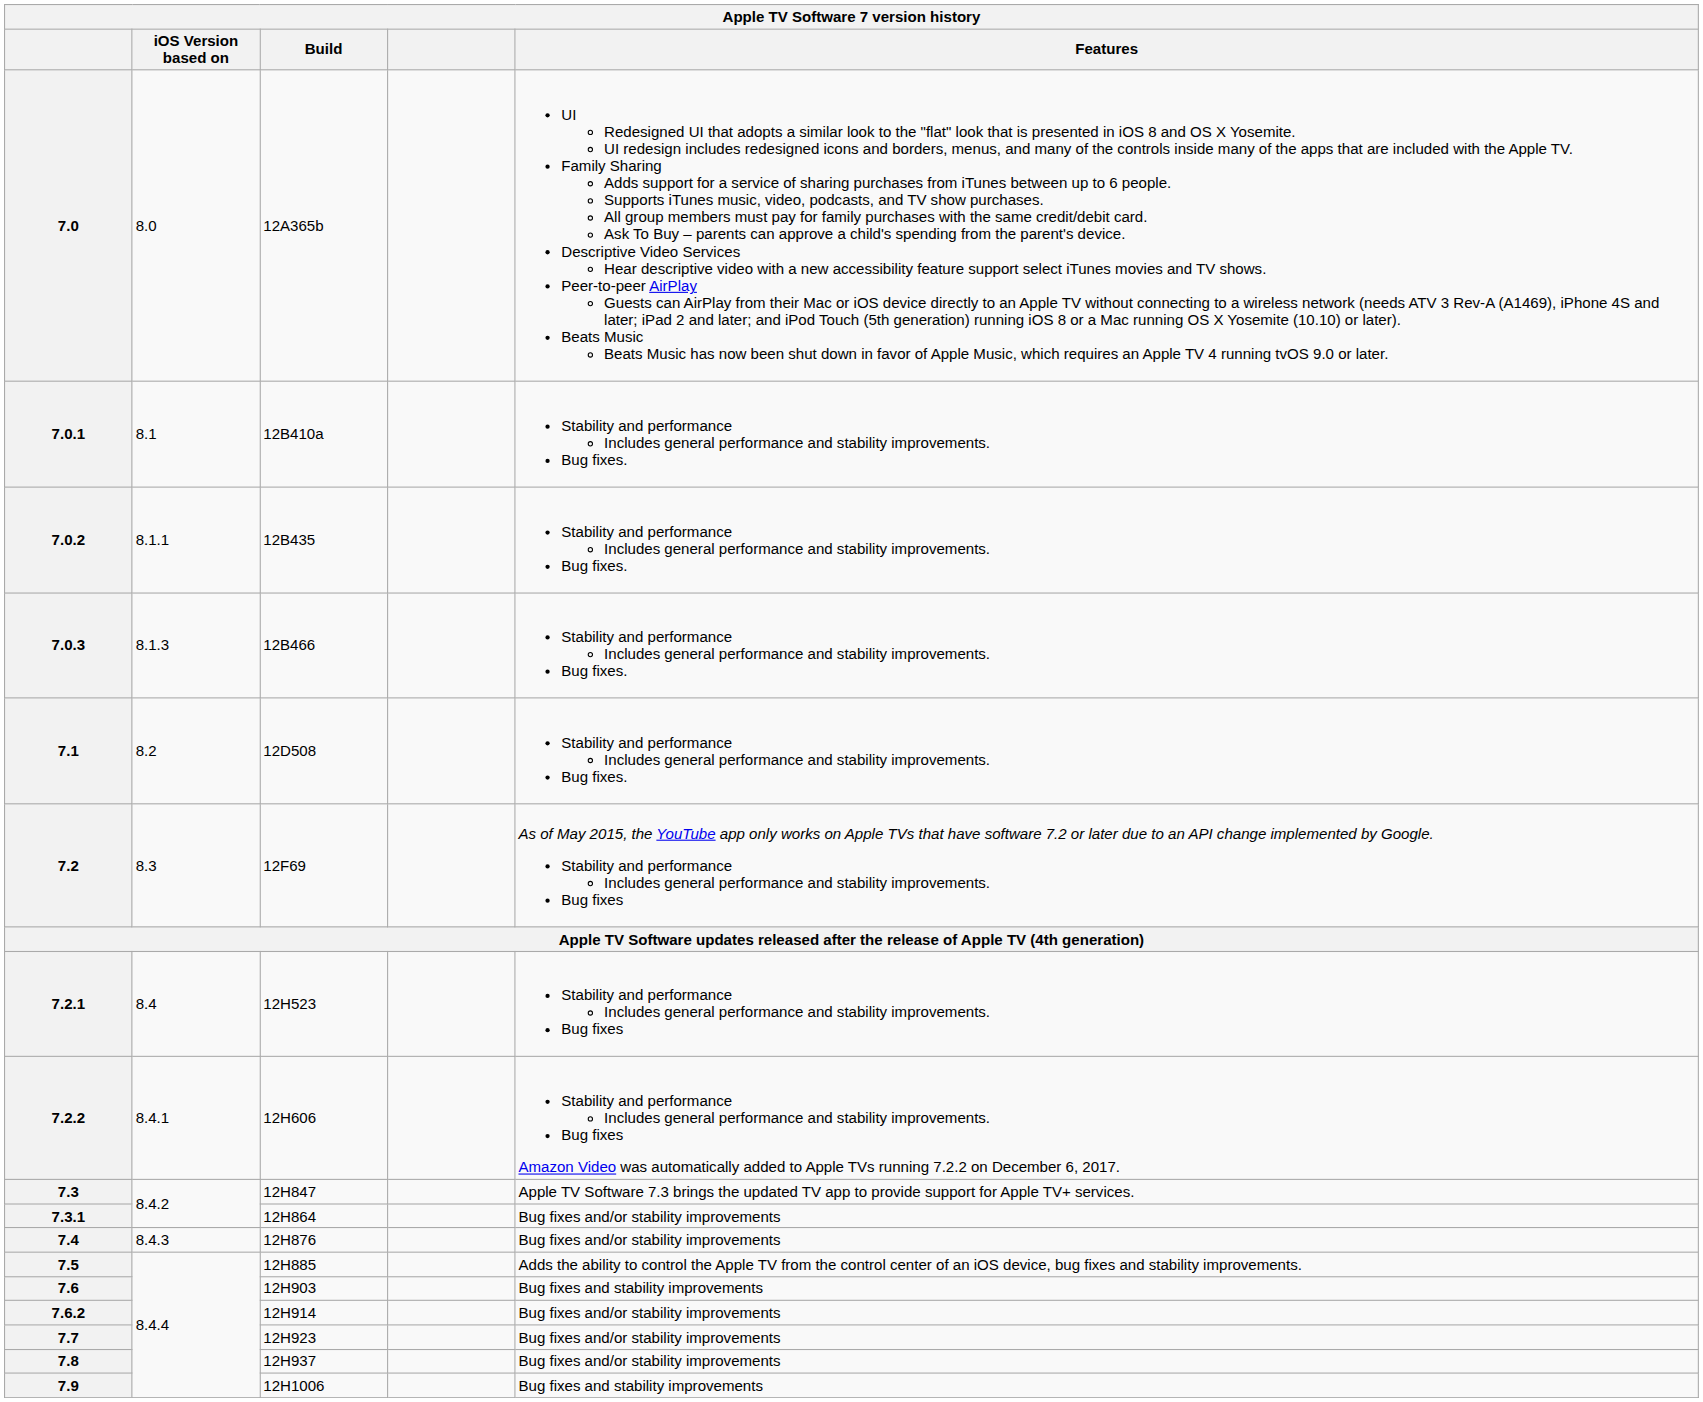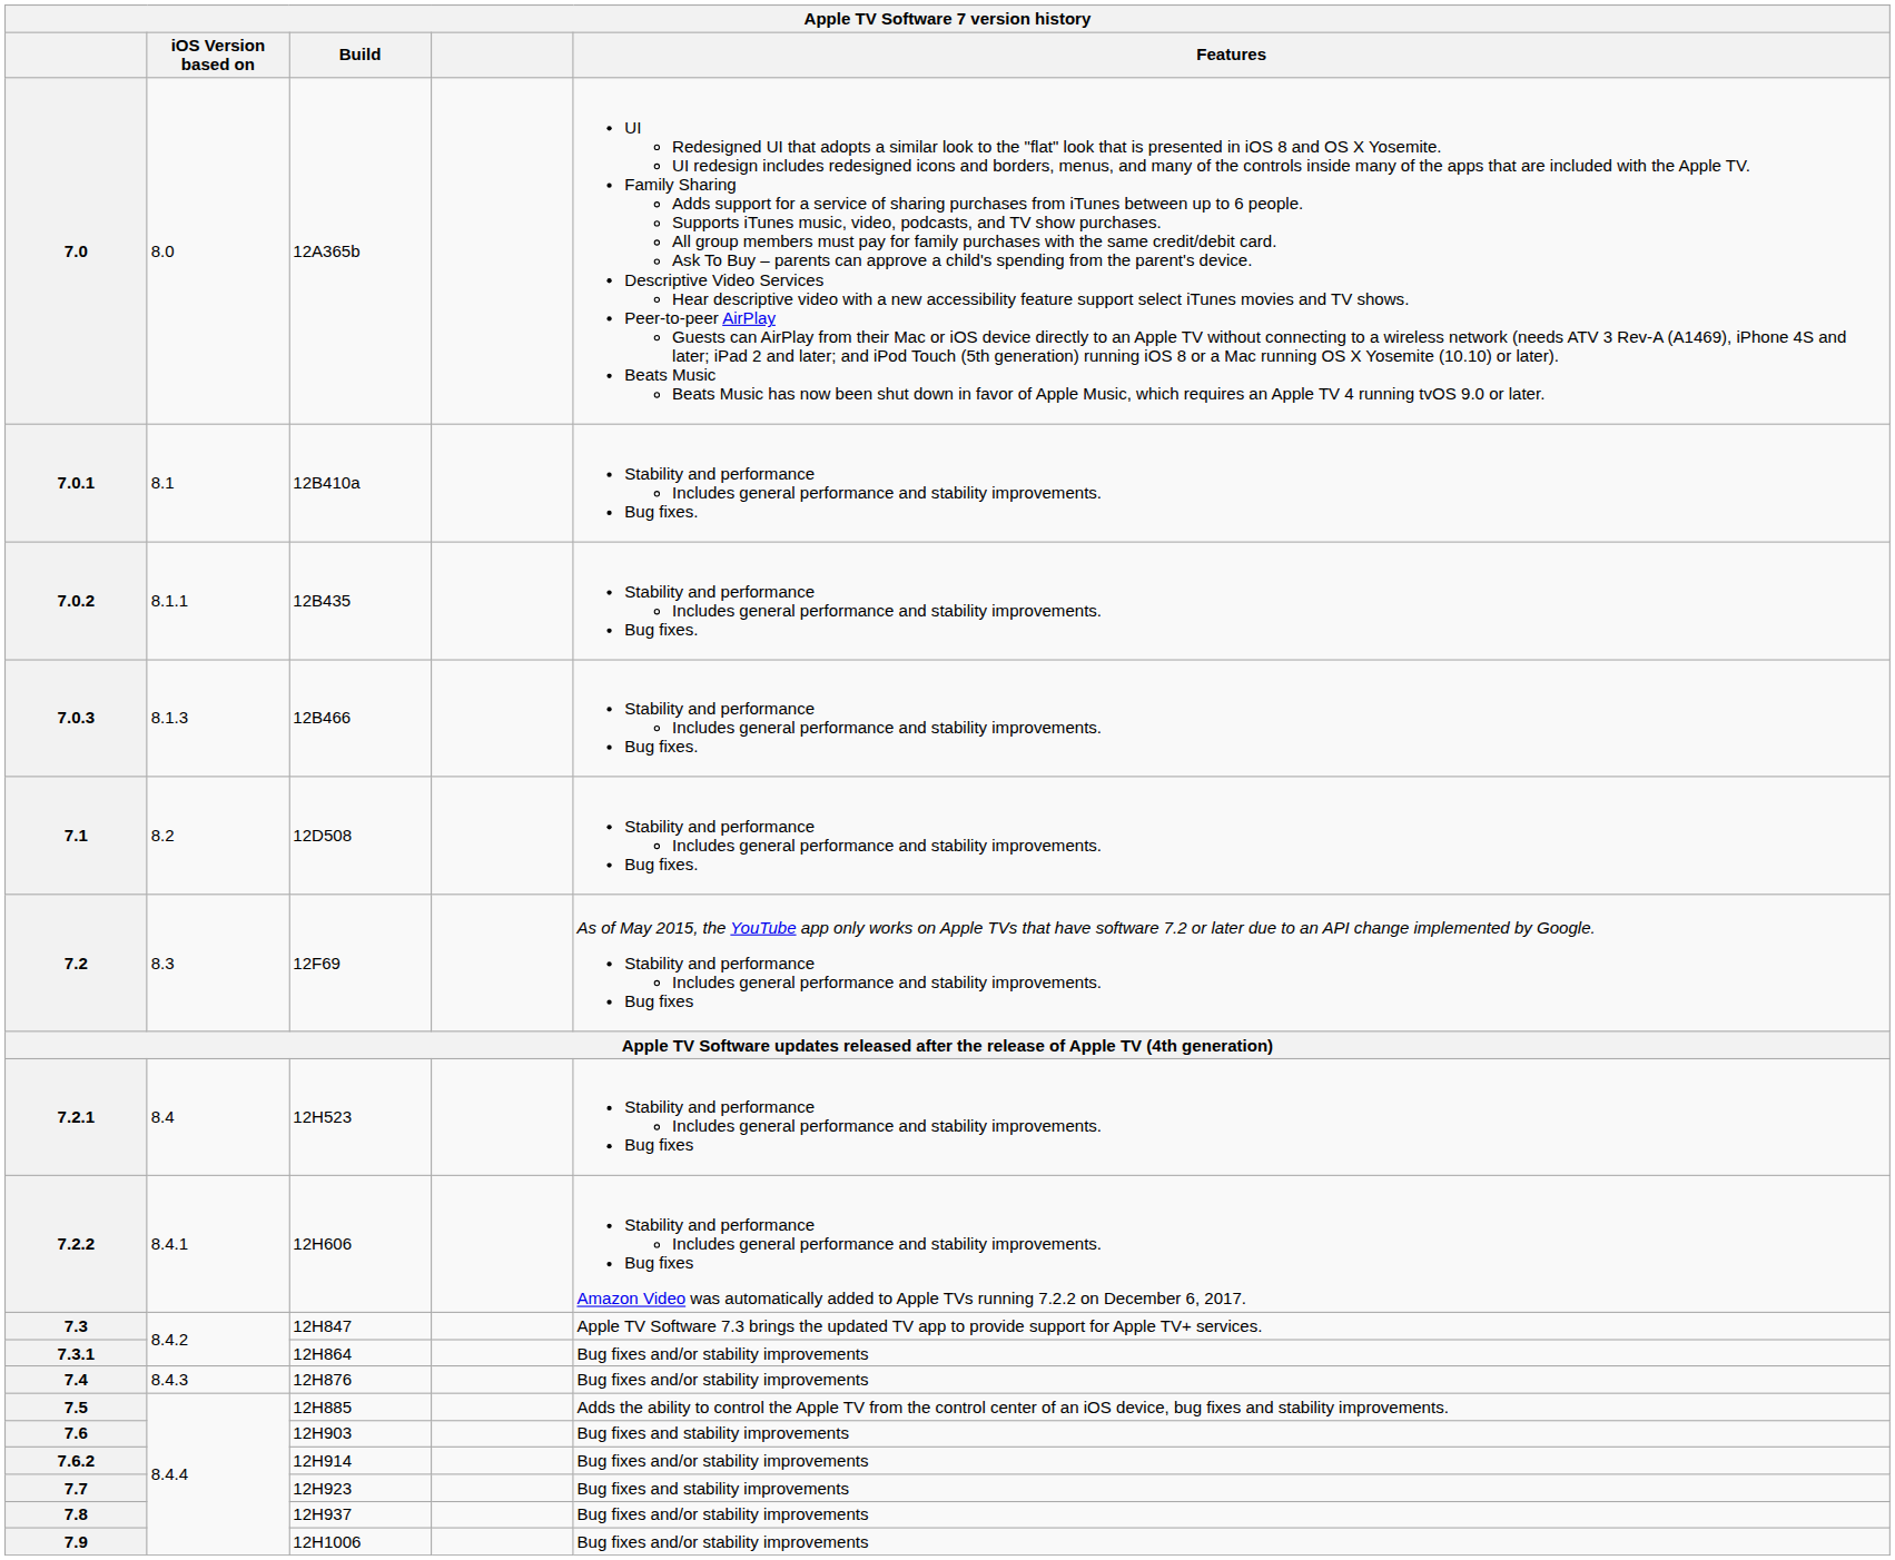7.7 | Features: Bug fixes and/or stability improvements -> Bug fixes and stability improvements
7.9 | Features: Bug fixes and stability improvements -> Bug fixes and/or stability improvements
